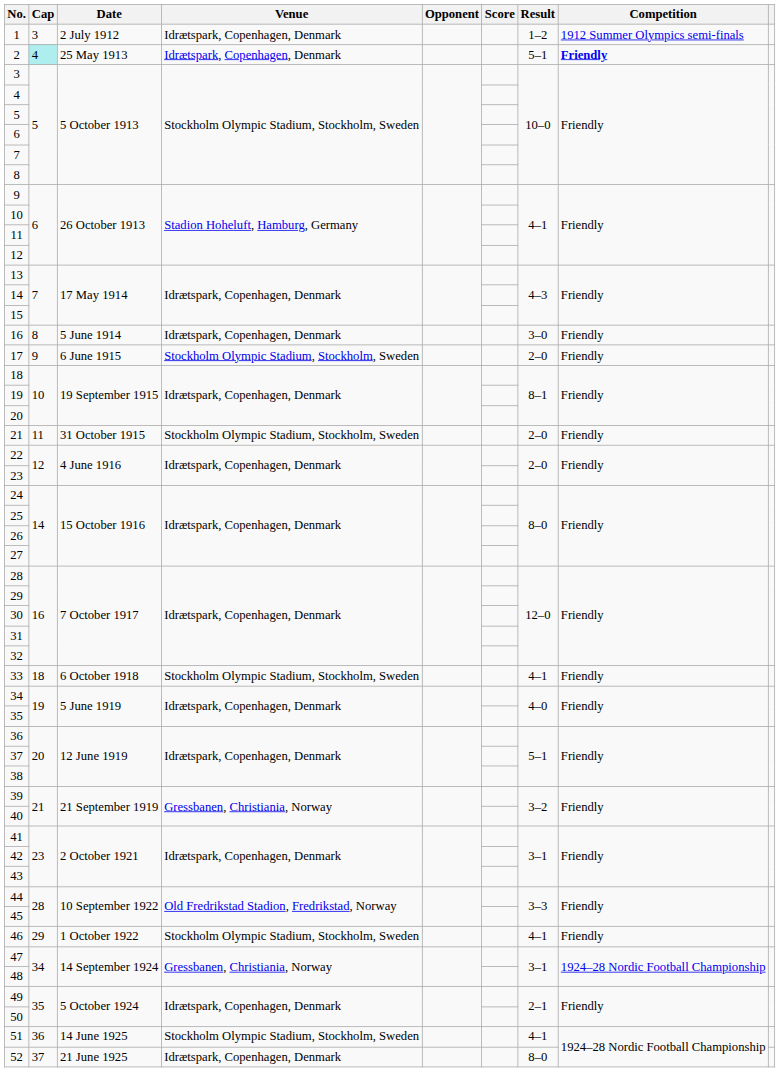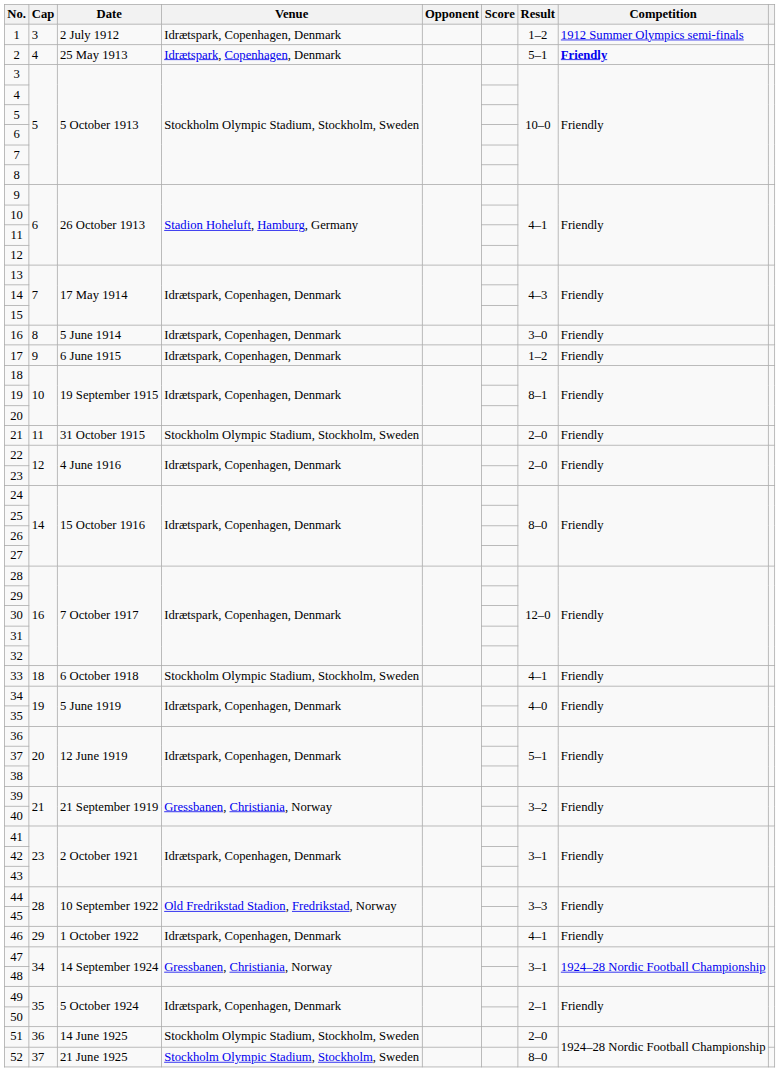2 | Cap: paleturquoise background -> no background
17 | Venue: Stockholm Olympic Stadium, Stockholm, Sweden -> Idrætspark, Copenhagen, Denmark
17 | Result: 2–0 -> 1–2
46 | Venue: Stockholm Olympic Stadium, Stockholm, Sweden -> Idrætspark, Copenhagen, Denmark
51 | Result: 4–1 -> 2–0
52 | Venue: Idrætspark, Copenhagen, Denmark -> Stockholm Olympic Stadium, Stockholm, Sweden
